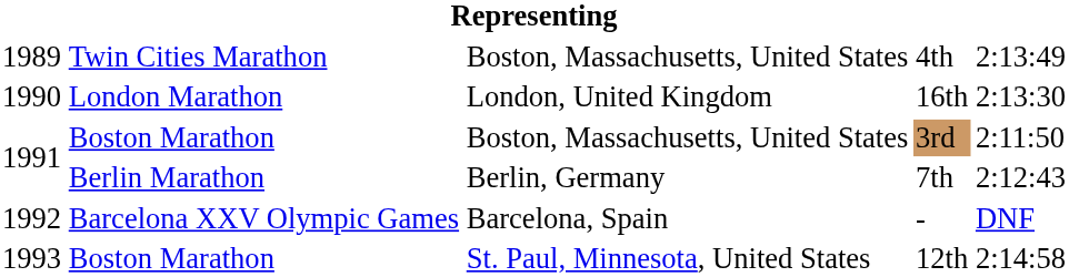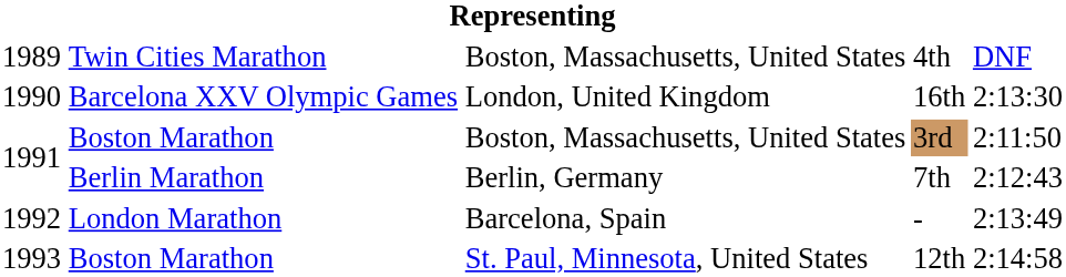4th | column 5: 2:13:49 -> DNF
16th | column 2: London Marathon -> Barcelona XXV Olympic Games
- | column 2: Barcelona XXV Olympic Games -> London Marathon
- | column 5: DNF -> 2:13:49
